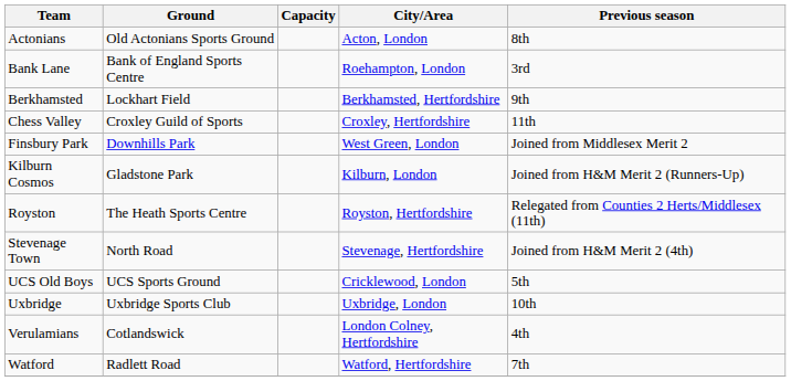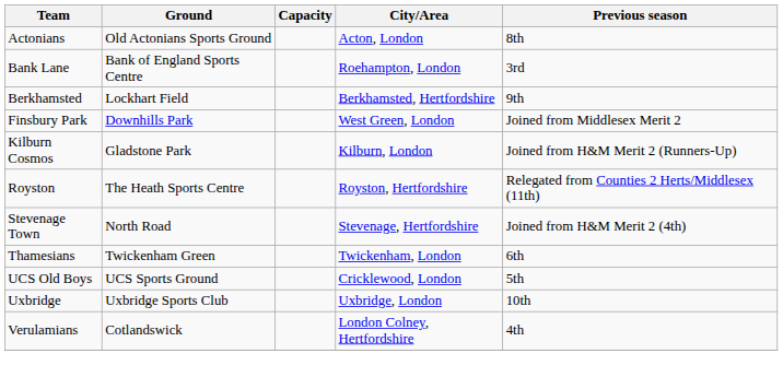- row: Chess Valley | Croxley Guild of Sports | Croxley, Hertfordshire | 11th
+ row: Thamesians | Twickenham Green | Twickenham, London | 6th
- row: Watford | Radlett Road | Watford, Hertfordshire | 7th
